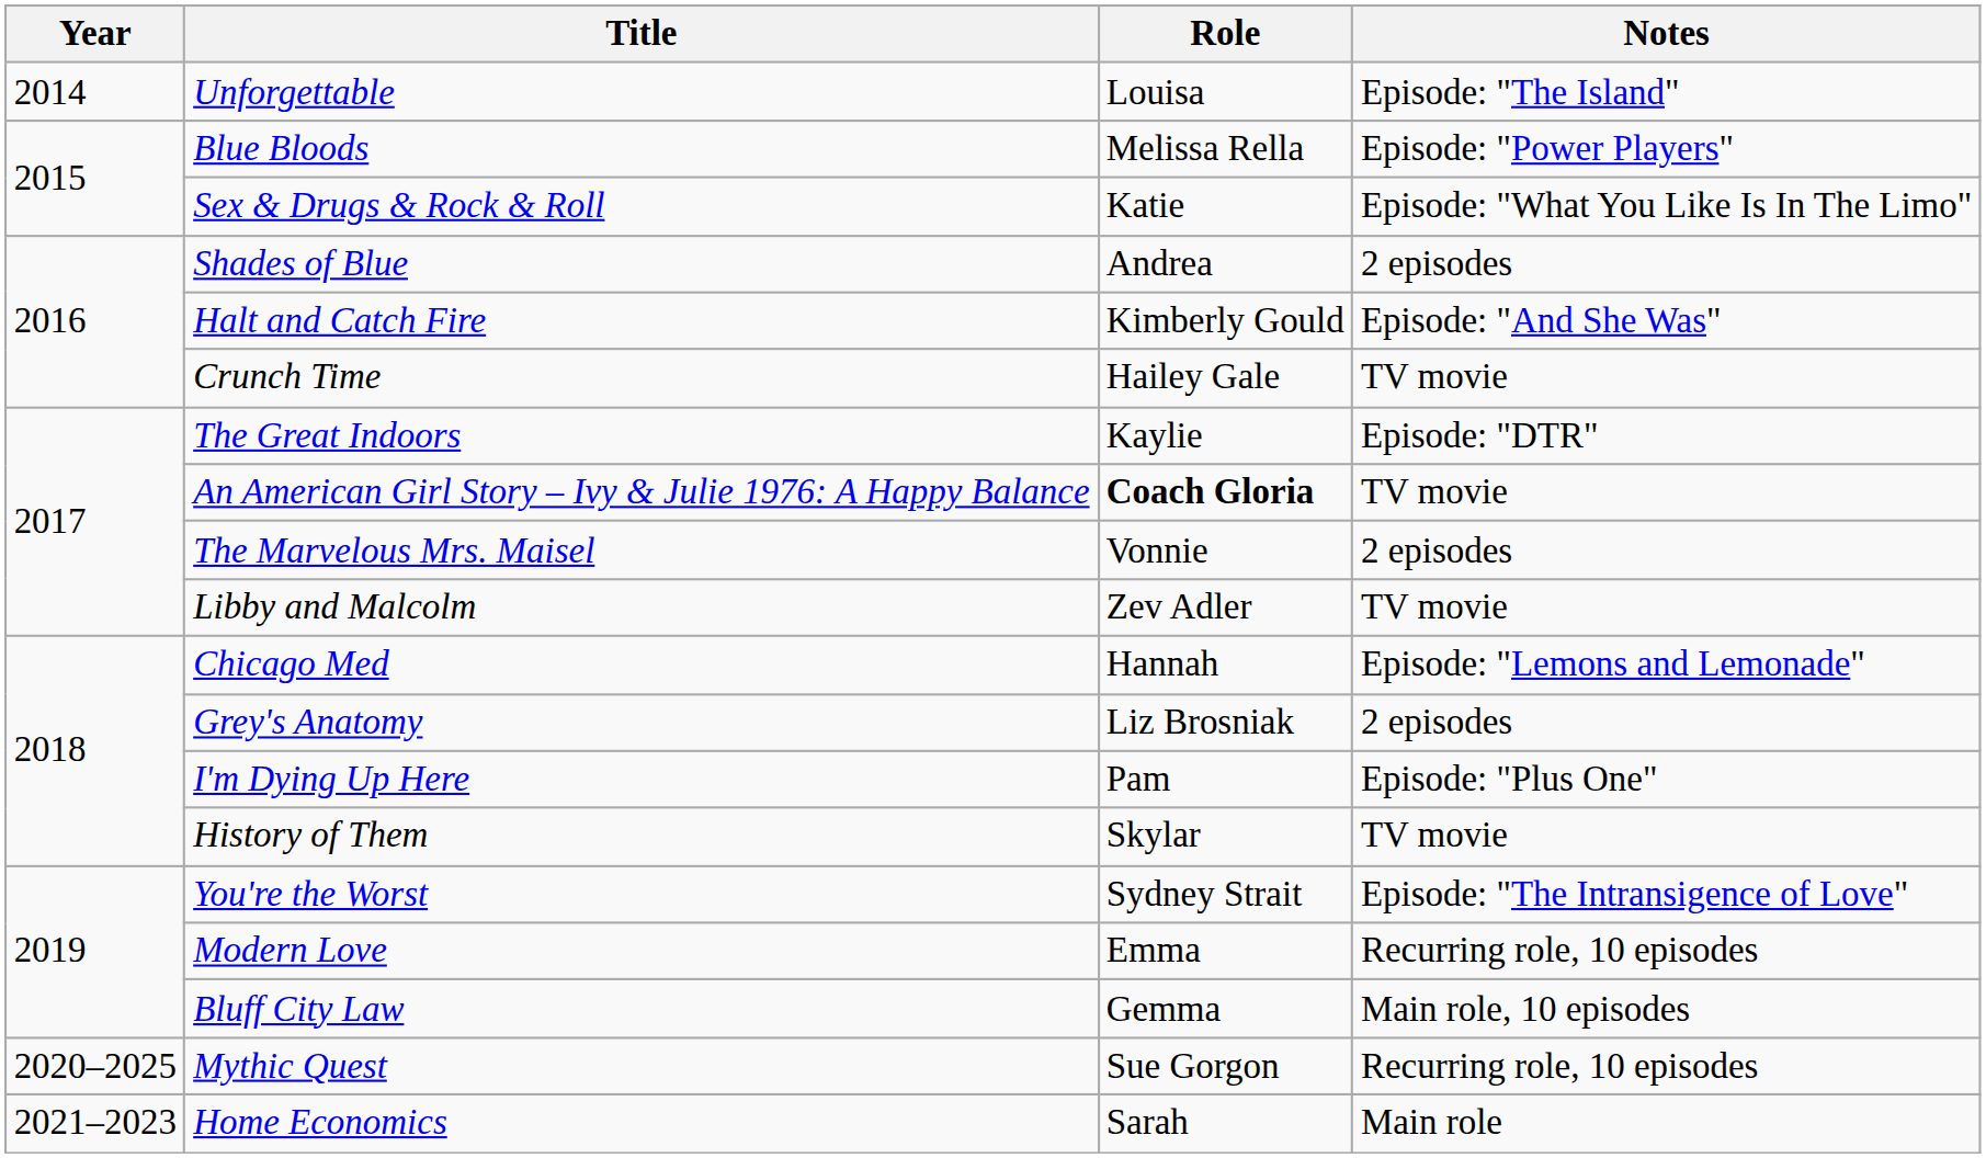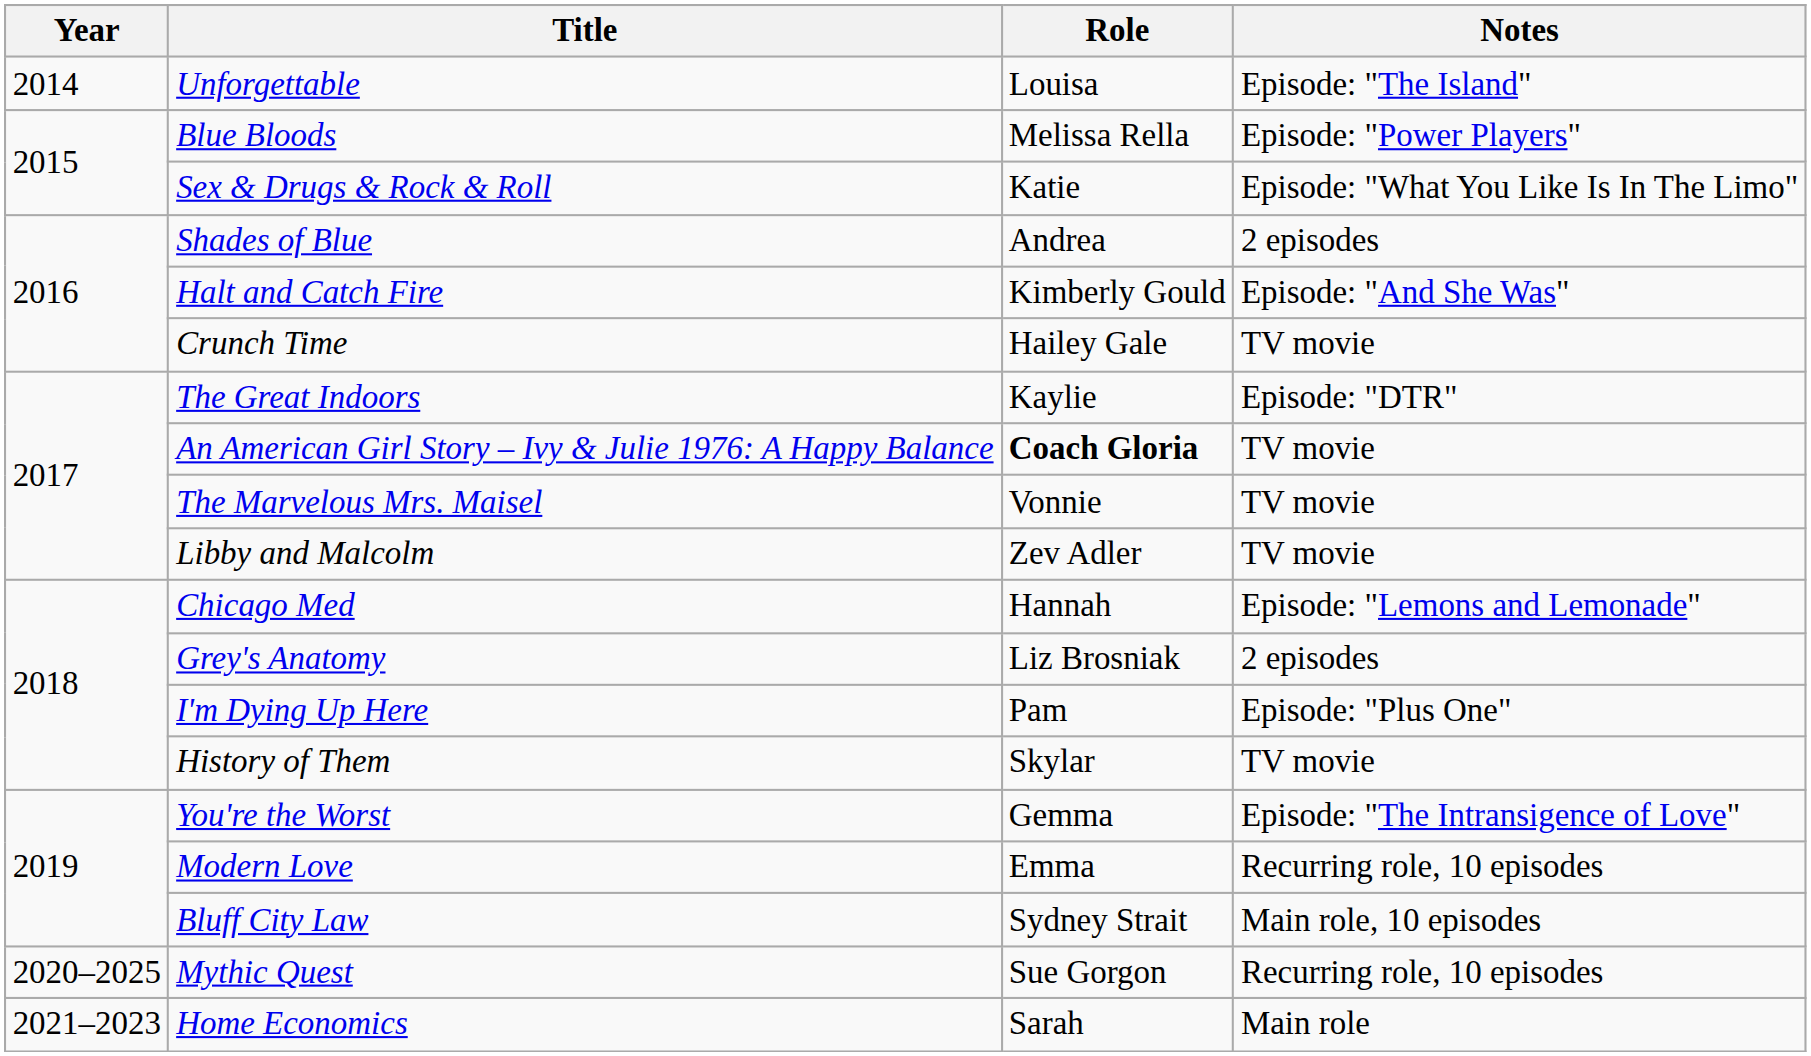The Marvelous Mrs. Maisel | Notes: 2 episodes -> TV movie
You're the Worst | Role: Sydney Strait -> Gemma
Bluff City Law | Role: Gemma -> Sydney Strait
